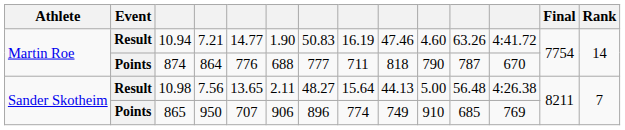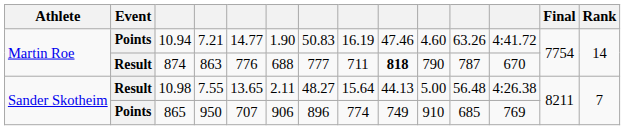10.94 | Event: Result -> Points
874 | Event: Points -> Result
874 | column 4: 864 -> 863
874 | column 9: normal -> bold
10.98 | column 4: 7.56 -> 7.55
